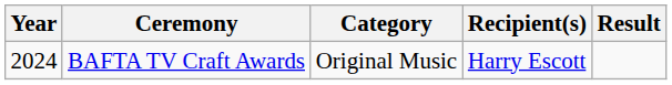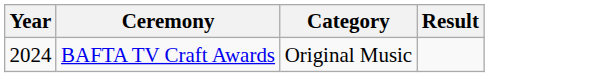- column: Recipient(s) | Harry Escott
